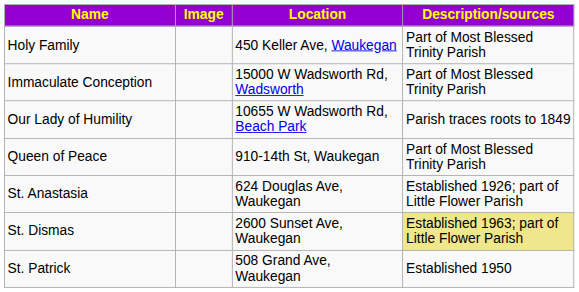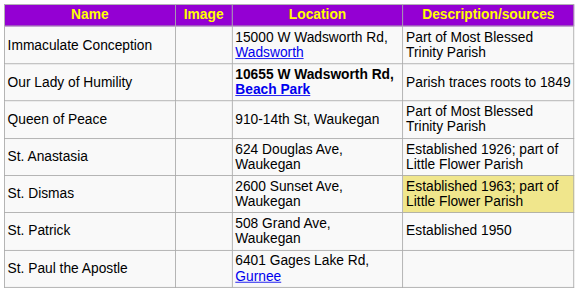- row: Holy Family | 450 Keller Ave, Waukegan | Part of Most Blessed Trinity Parish
Our Lady of Humility | Location: normal -> bold
+ row: St. Paul the Apostle | 6401 Gages Lake Rd, Gurnee
